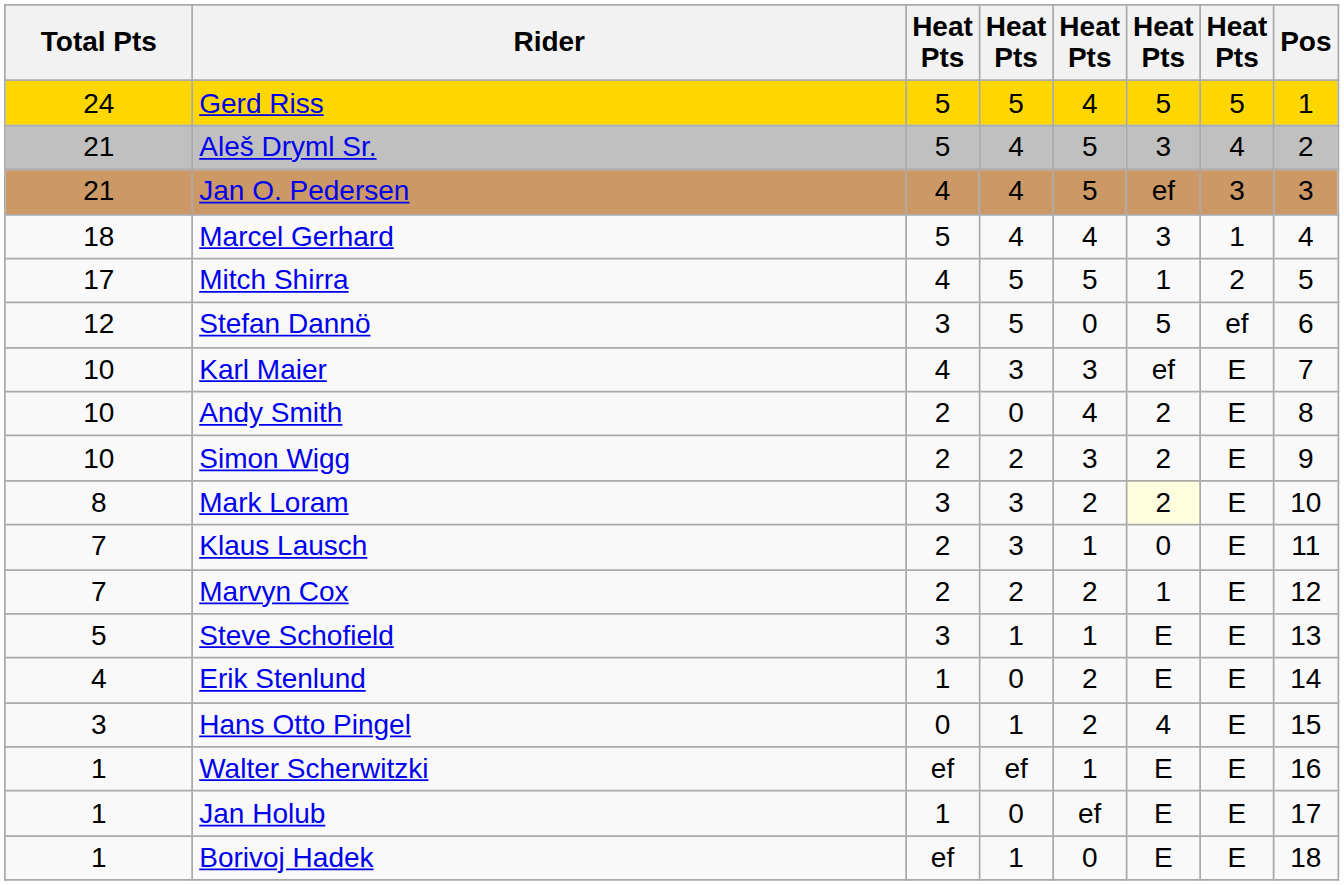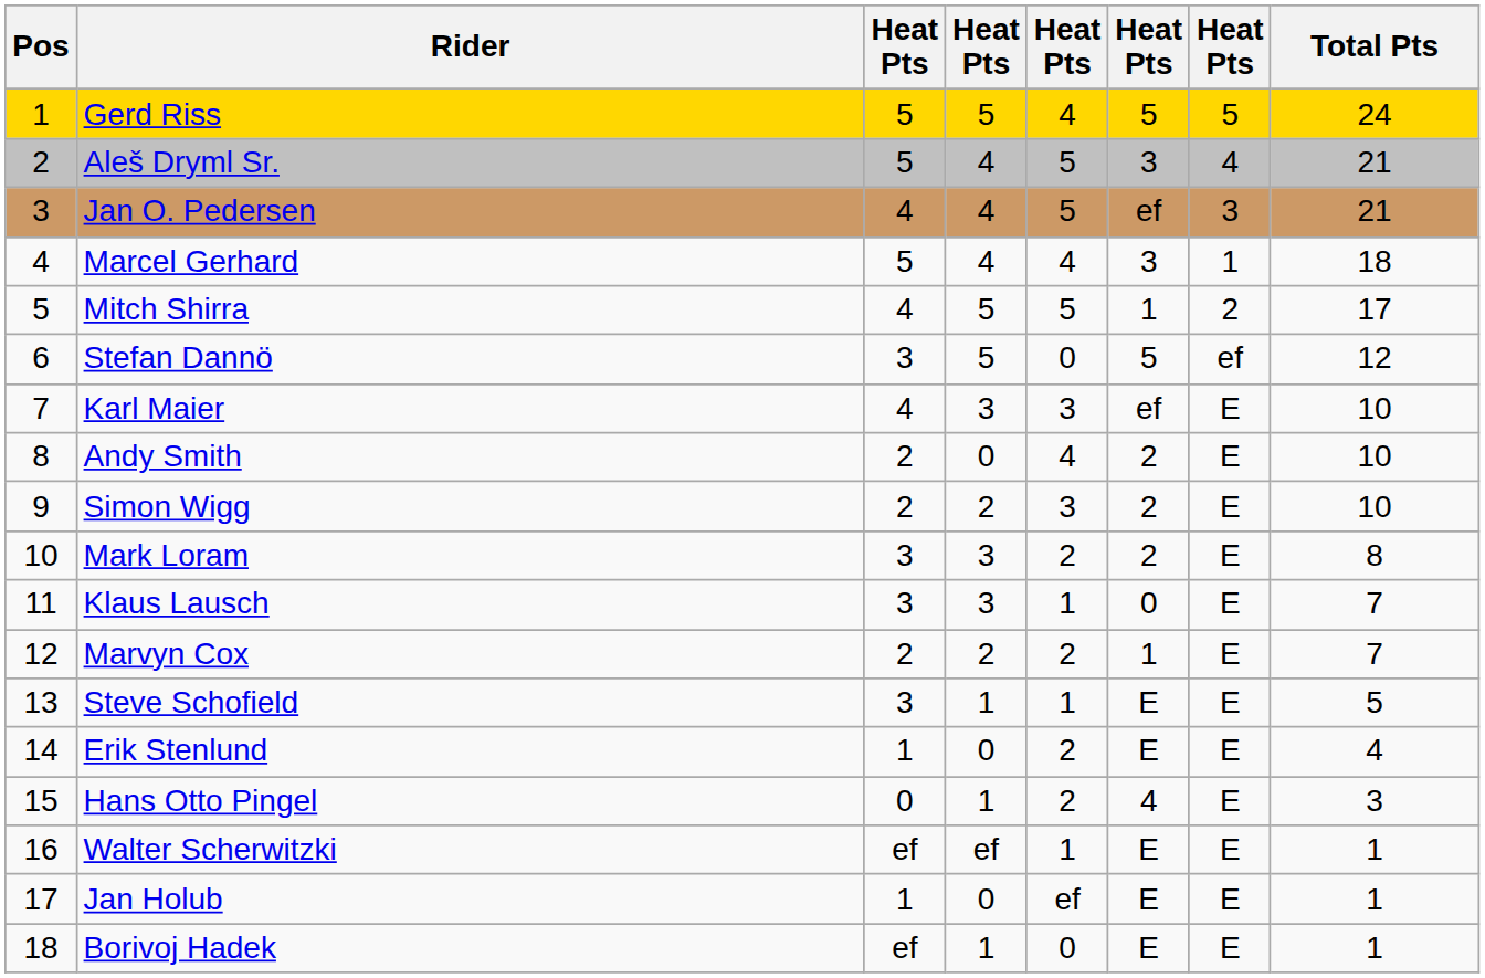columns swapped: Pos <-> Total Pts
Mark Loram | column 6: lightyellow background -> no background
Klaus Lausch | column 3: 2 -> 3
